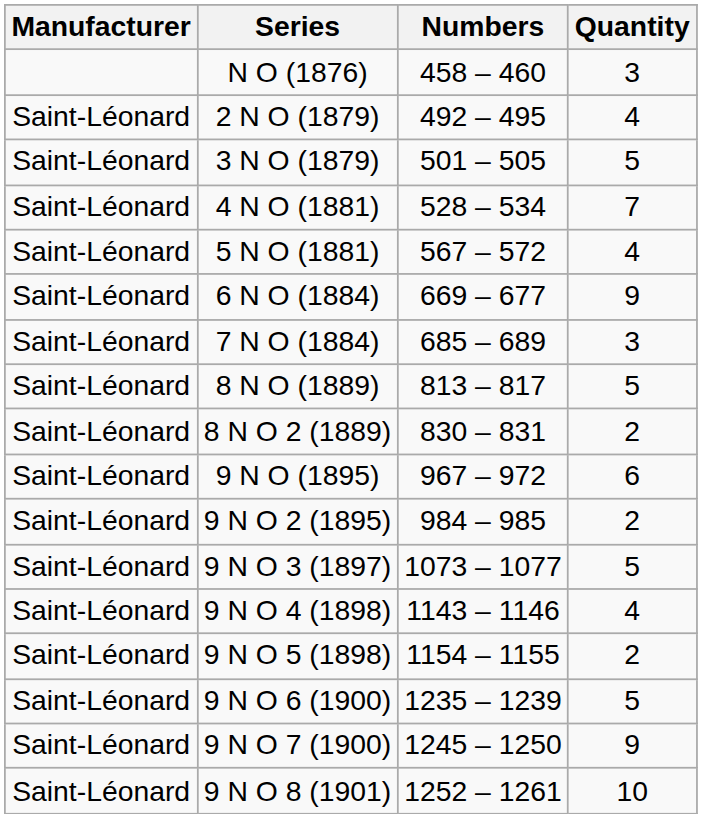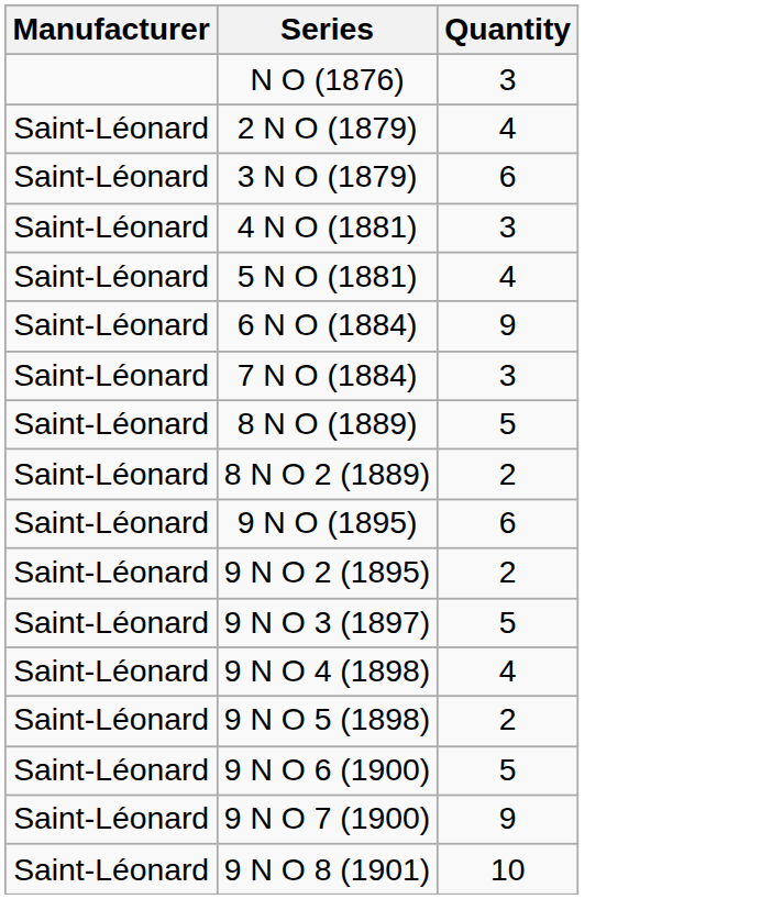- column: Numbers | 458 – 460 | 492 – 495 | 501 – 505 | 528 – 534 | 567 – 572 | 669 – 677 | 685 – 689 | 813 – 817 | 830 – 831 | 967 – 972 | 984 – 985 | 1073 – 1077 | 1143 – 1146 | 1154 – 1155 | 1235 – 1239 | 1245 – 1250 | 1252 – 1261
3 N O (1879) | Quantity: 5 -> 6
4 N O (1881) | Quantity: 7 -> 3
